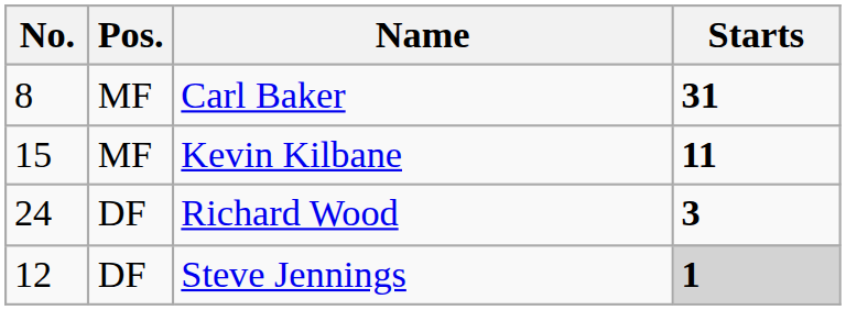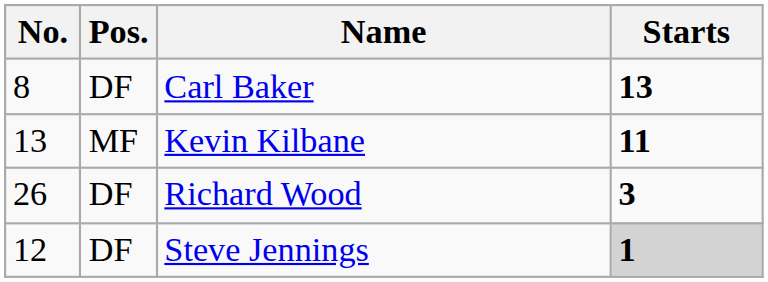Carl Baker | Pos.: MF -> DF
Carl Baker | Starts: 31 -> 13
Kevin Kilbane | No.: 15 -> 13
Richard Wood | No.: 24 -> 26
